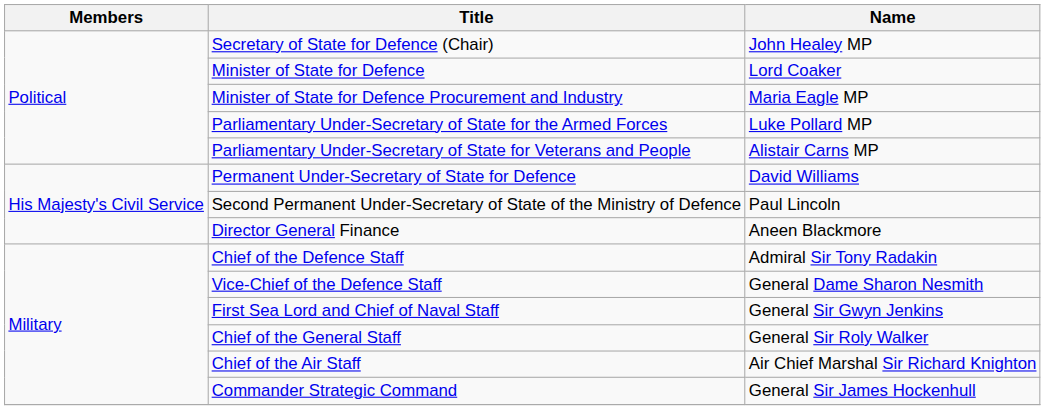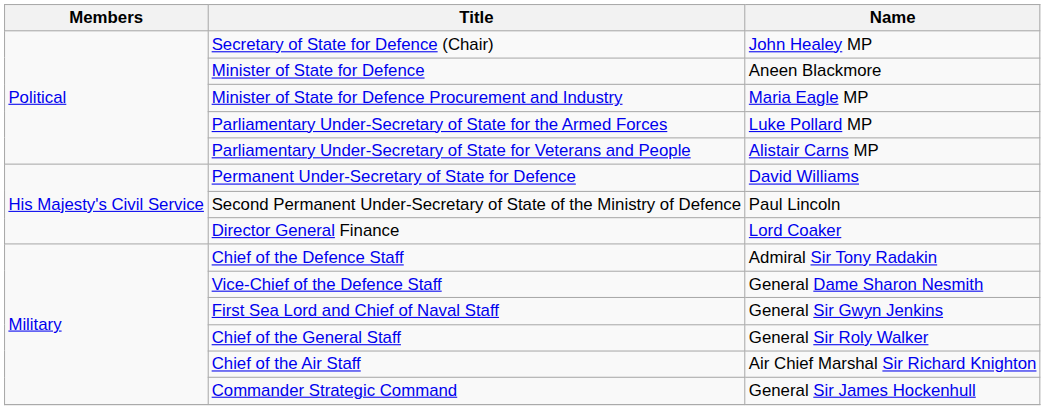Minister of State for Defence | Name: Lord Coaker -> Aneen Blackmore
Director General Finance | Name: Aneen Blackmore -> Lord Coaker
